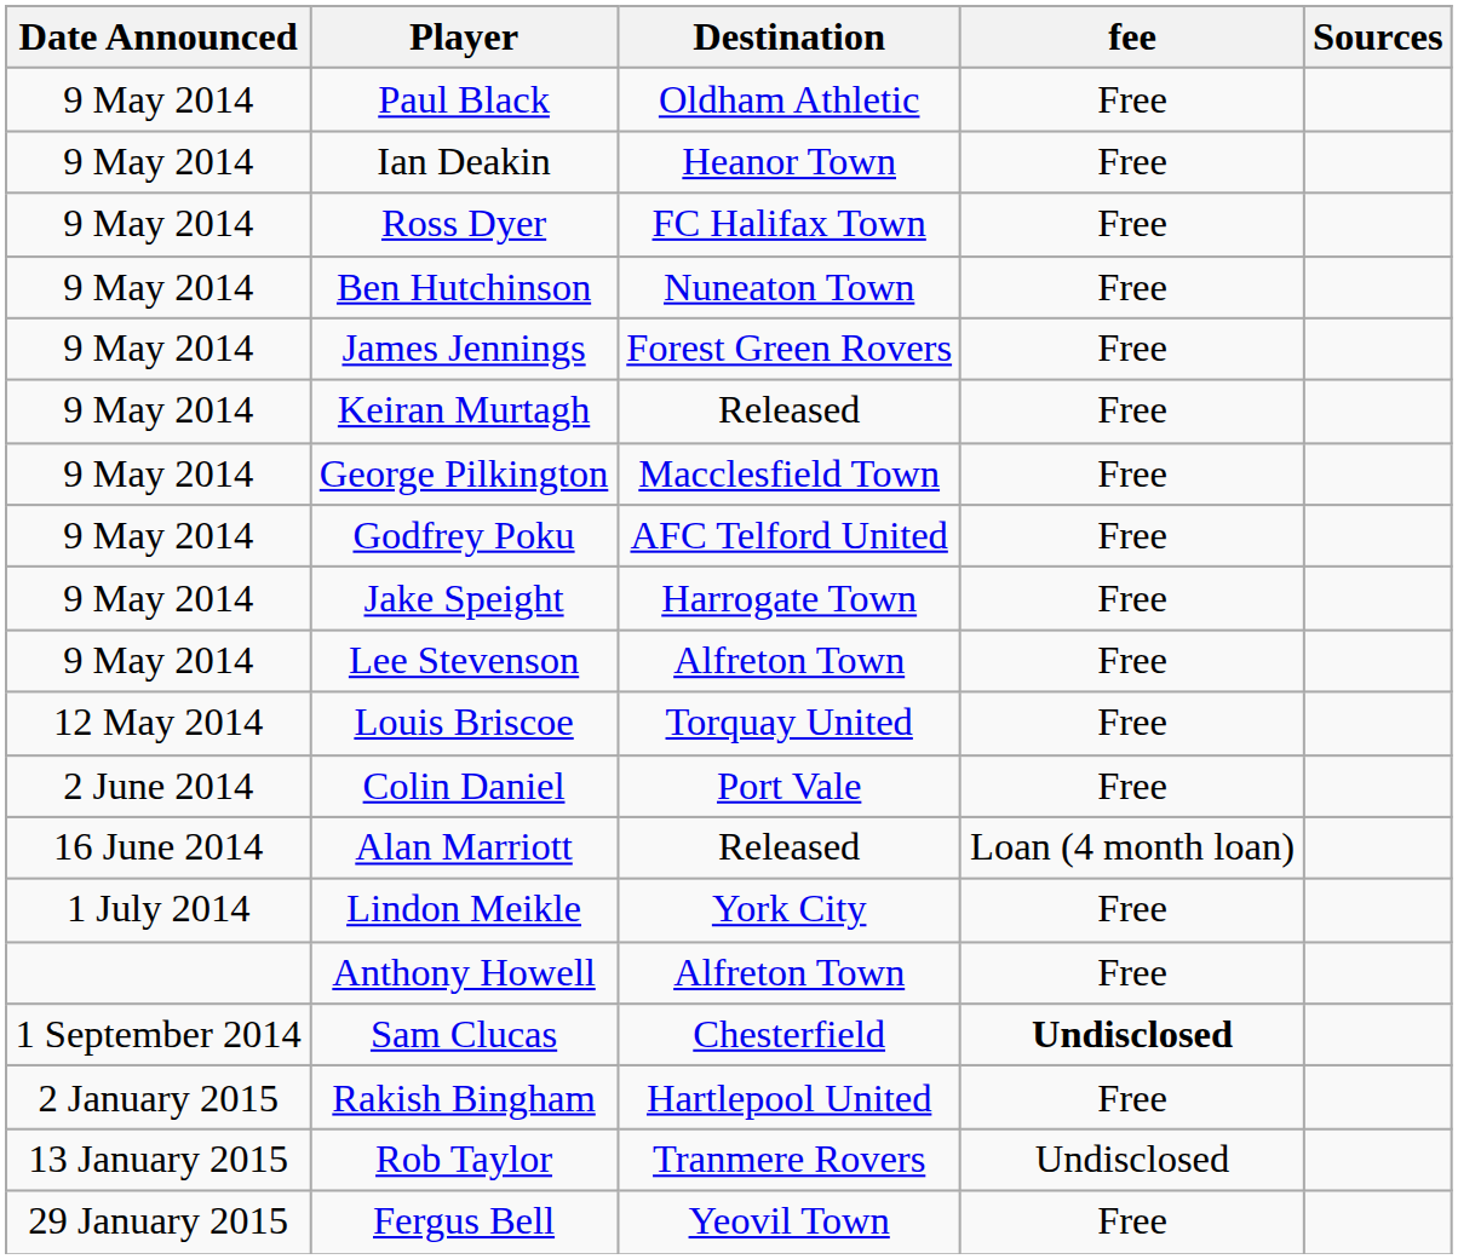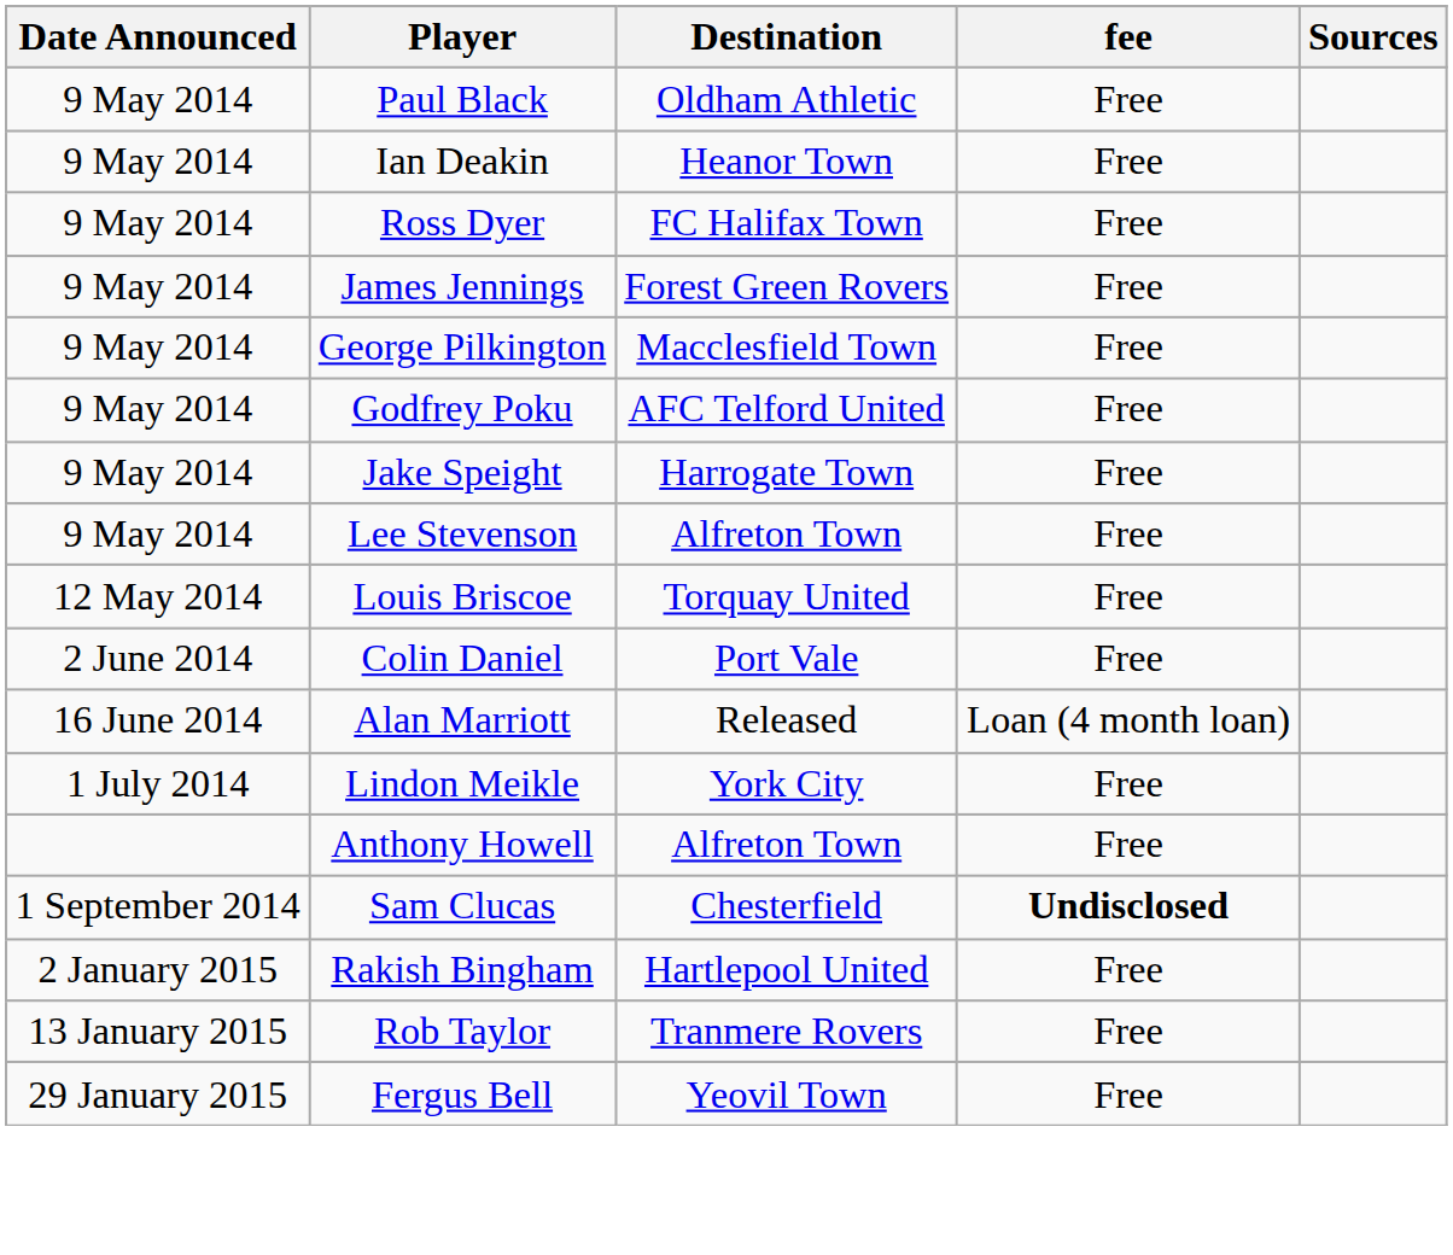- row: 9 May 2014 | Ben Hutchinson | Nuneaton Town | Free
- row: 9 May 2014 | Keiran Murtagh | Released | Free
Rob Taylor | fee: Undisclosed -> Free
